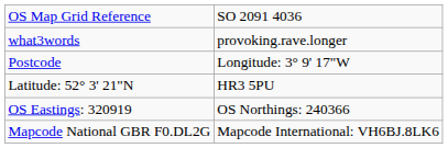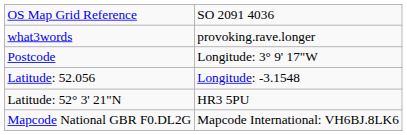+ row: Latitude: 52.056 | Longitude: -3.1548
- row: OS Eastings: 320919 | OS Northings: 240366
